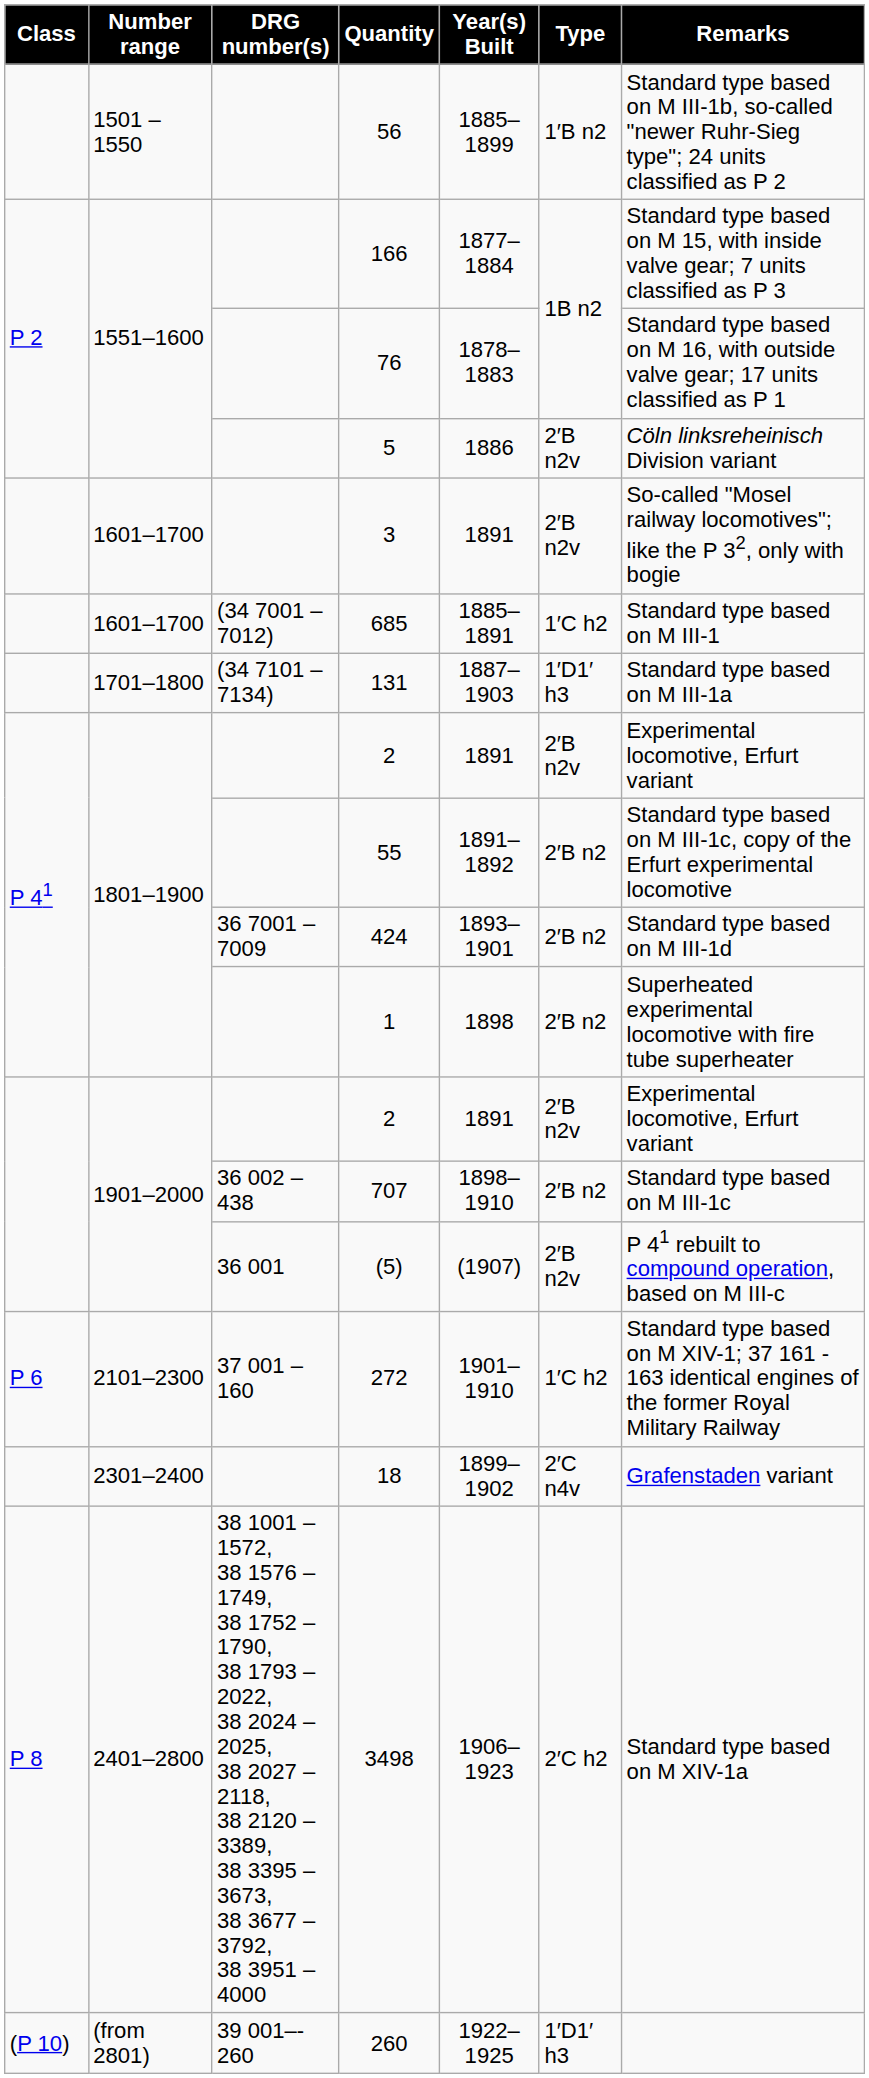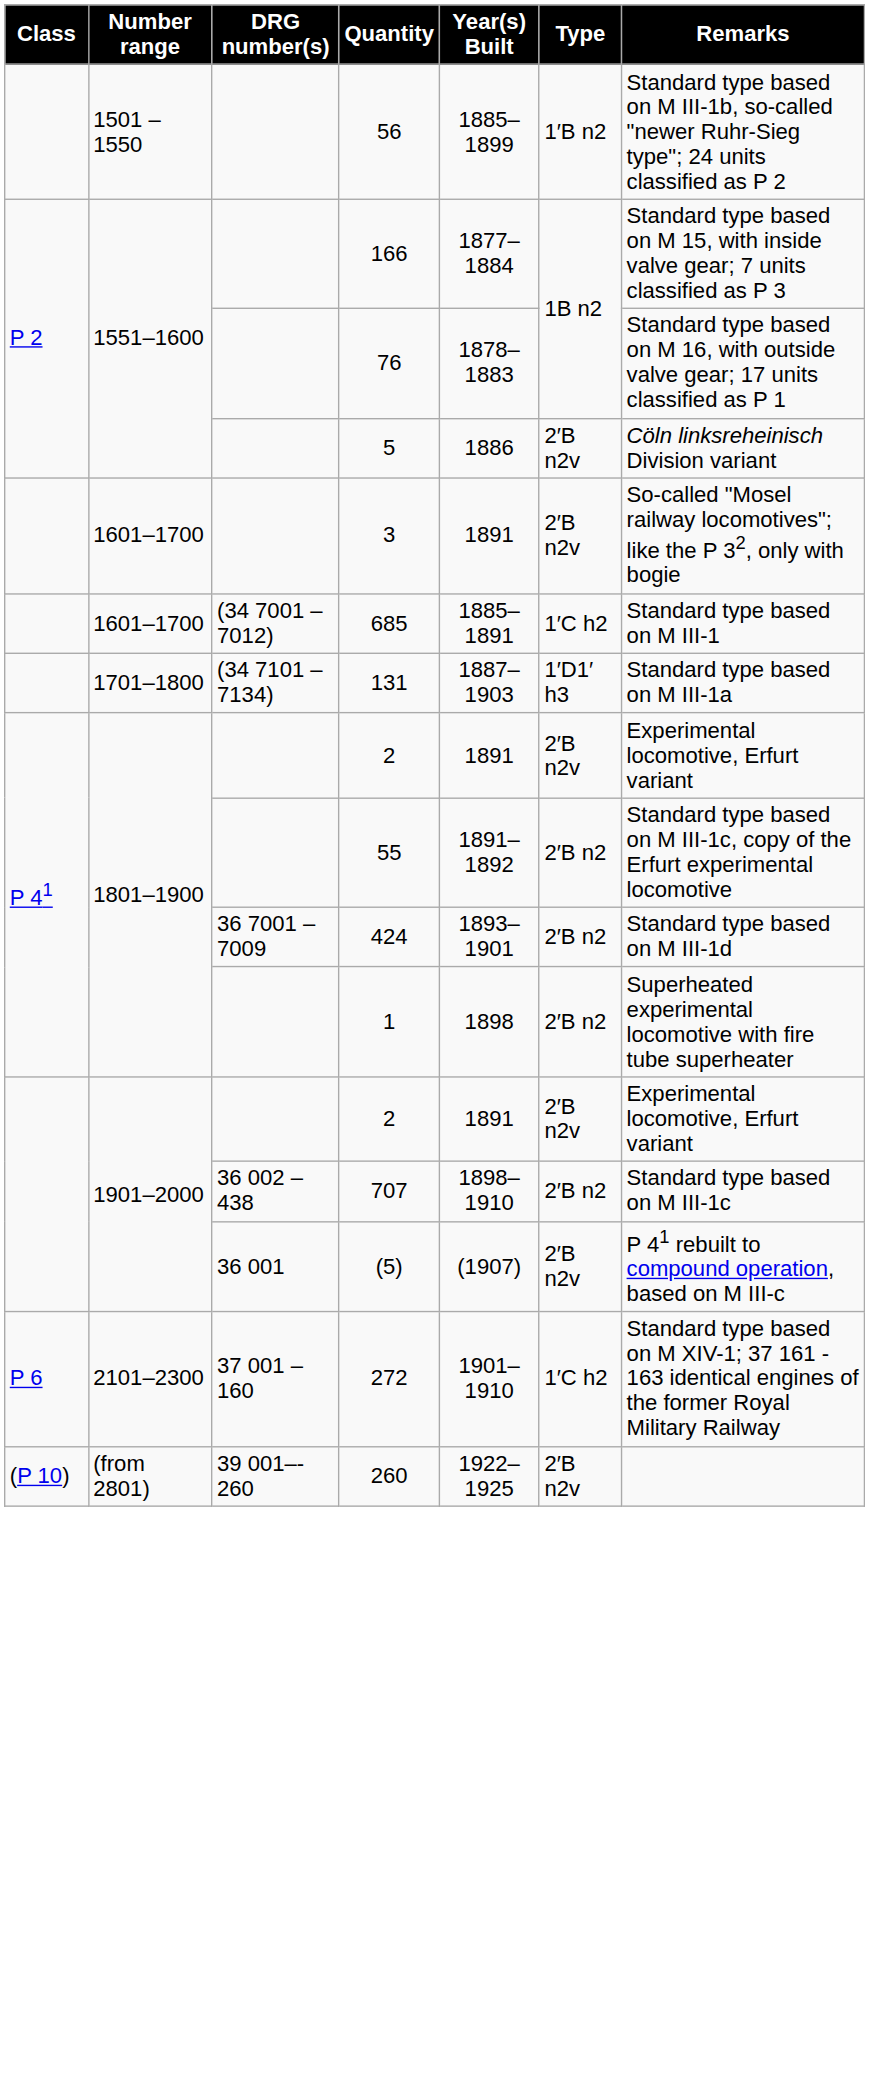- row: 2301–2400 | 18 | 1899–1902 | 2′C n4v | Grafenstaden variant
- row: P 8 | 2401–2800 | 38 1001 – 1572, 38 1576 – 1749, 38 1752 – 1790, 38 1793 – 2022, 38 2024 – 2025, 38 2027 – 2118, 38 2120 – 3389, 38 3395 – 3673, 38 3677 – 3792, 38 3951 – 4000 | 3498 | 1906–1923 | 2′C h2 | Standard type based on M XIV-1a
260 | Type: 1′D1′ h3 -> 2′B n2v
